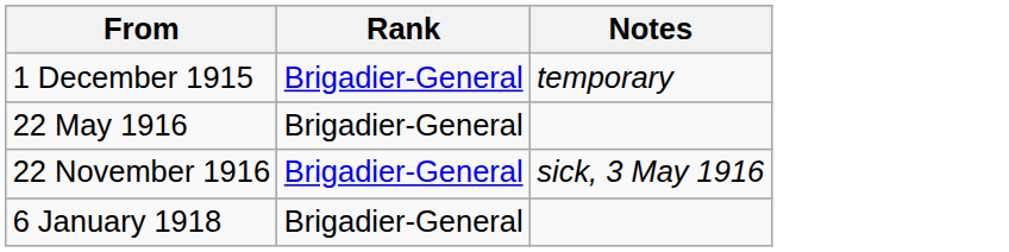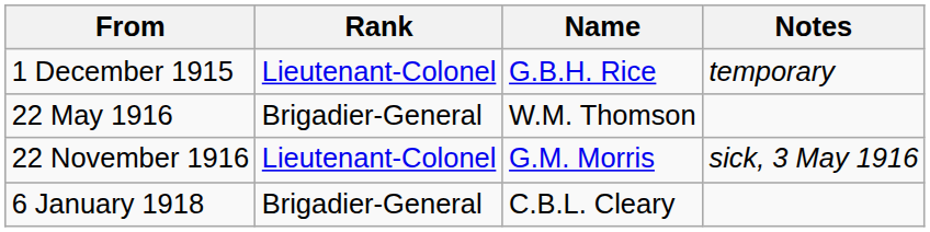+ column: Name | G.B.H. Rice | W.M. Thomson | G.M. Morris | C.B.L. Cleary
1 December 1915 | Rank: Brigadier-General -> Lieutenant-Colonel
22 November 1916 | Rank: Brigadier-General -> Lieutenant-Colonel
